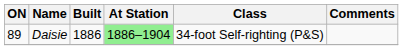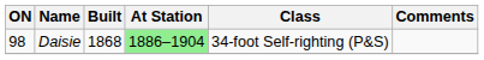Daisie | ON: 89 -> 98
Daisie | Built: 1886 -> 1868
